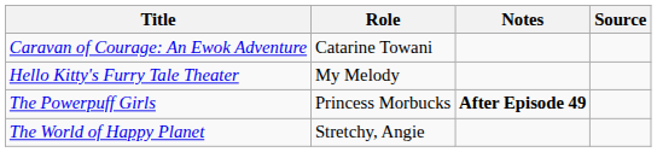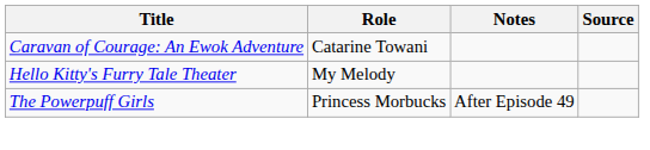The Powerpuff Girls | Notes: bold -> normal
- row: The World of Happy Planet | Stretchy, Angie
